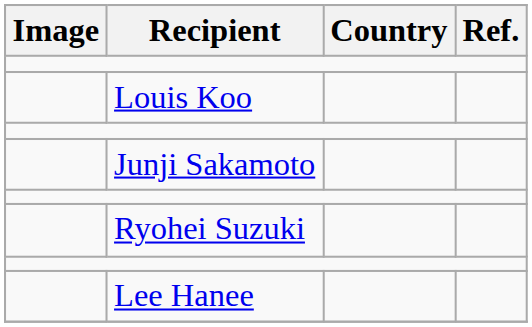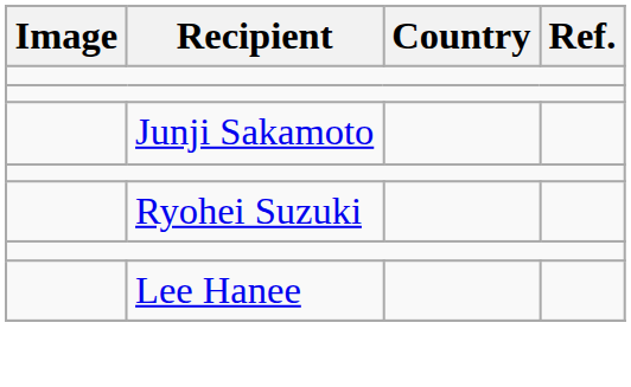- row: Louis Koo
